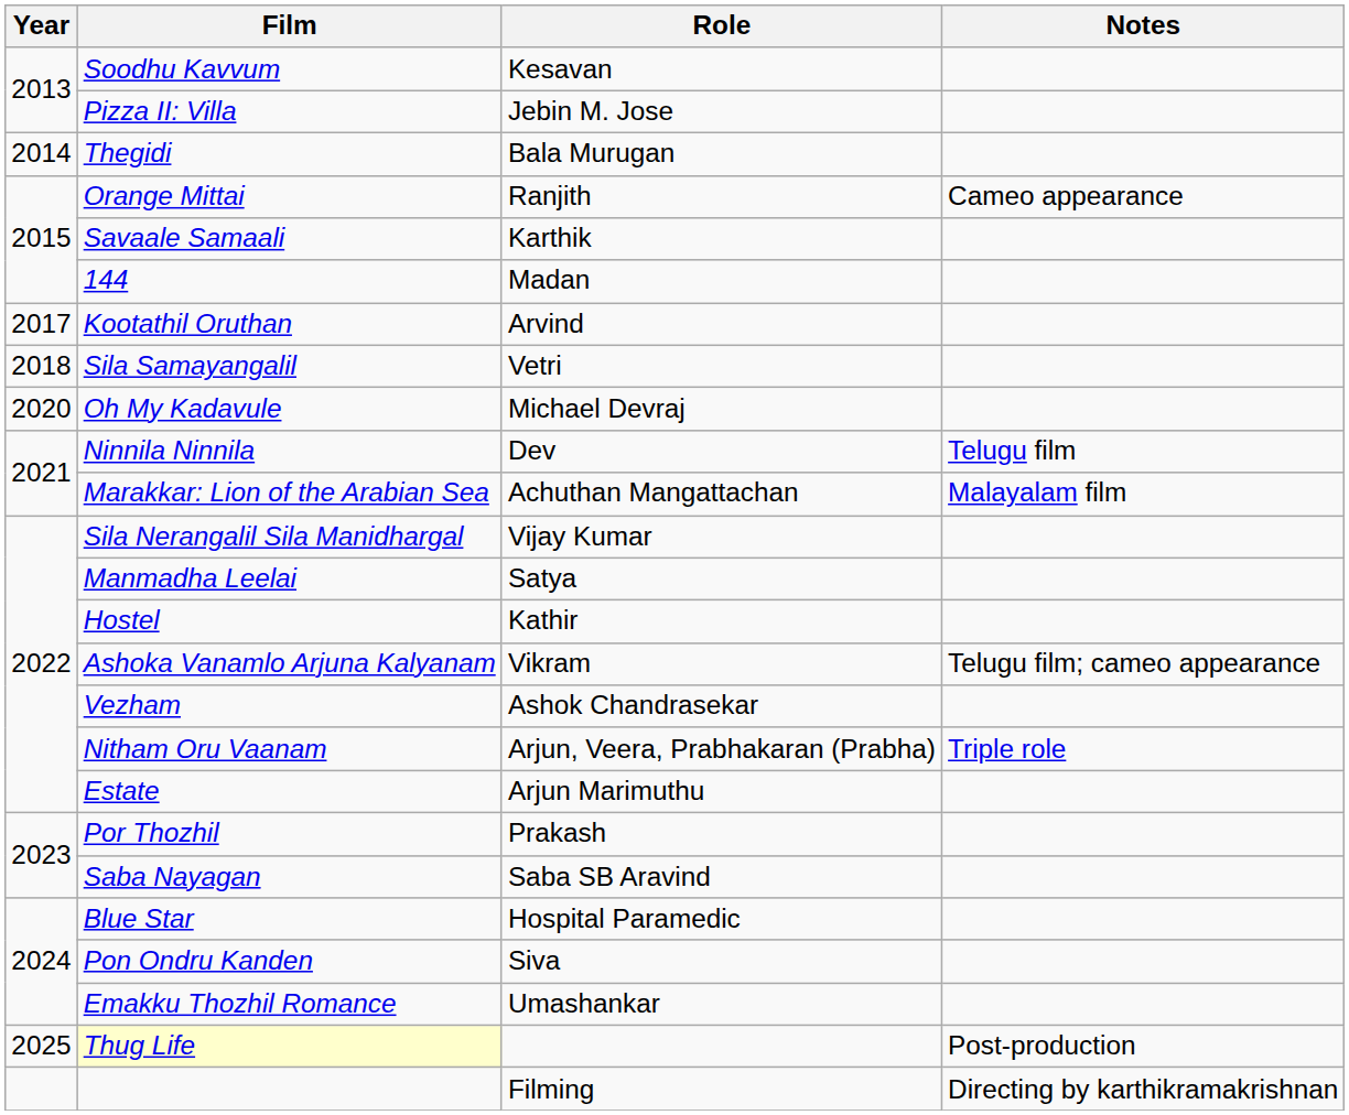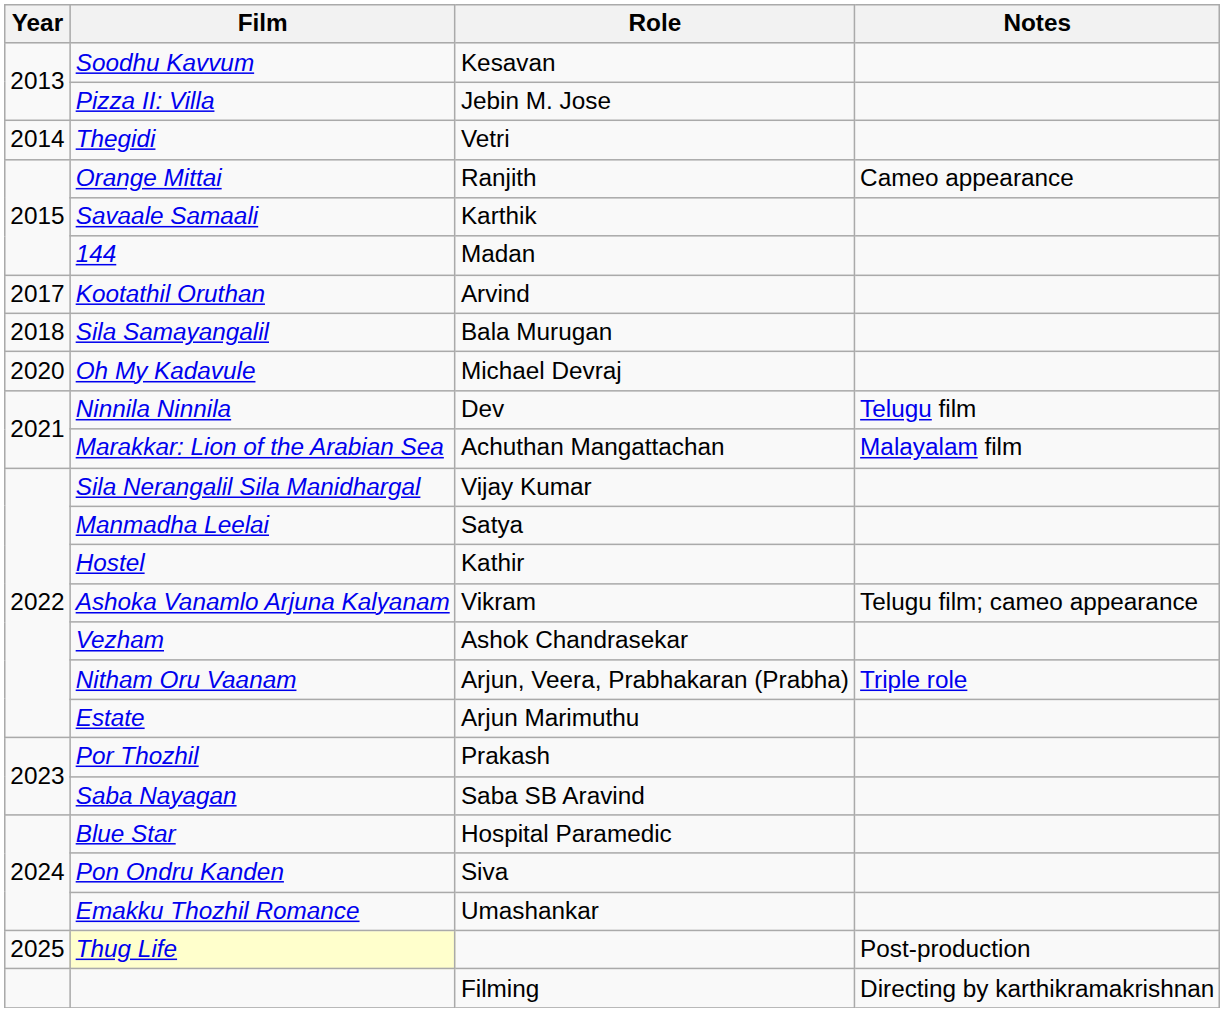Thegidi | Role: Bala Murugan -> Vetri
Sila Samayangalil | Role: Vetri -> Bala Murugan
